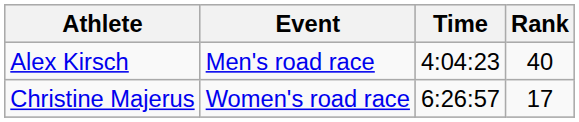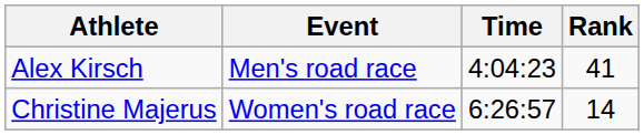Alex Kirsch | Rank: 40 -> 41
Christine Majerus | Rank: 17 -> 14
